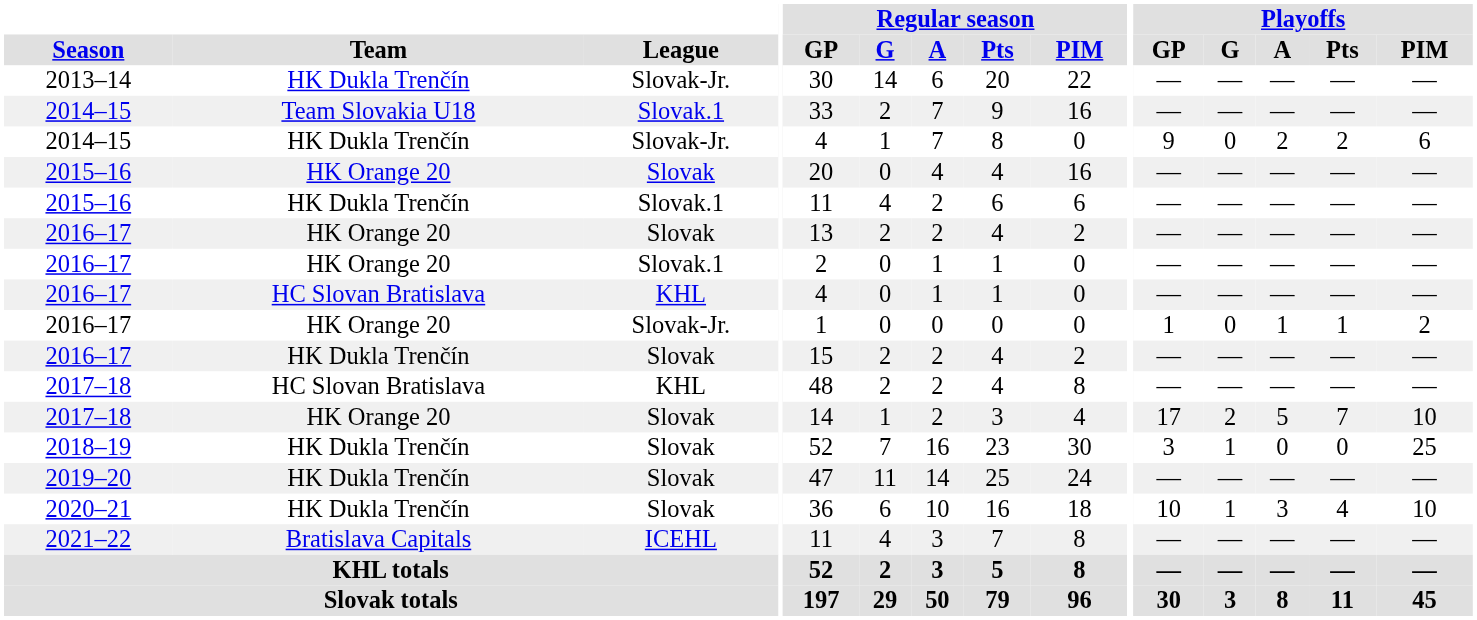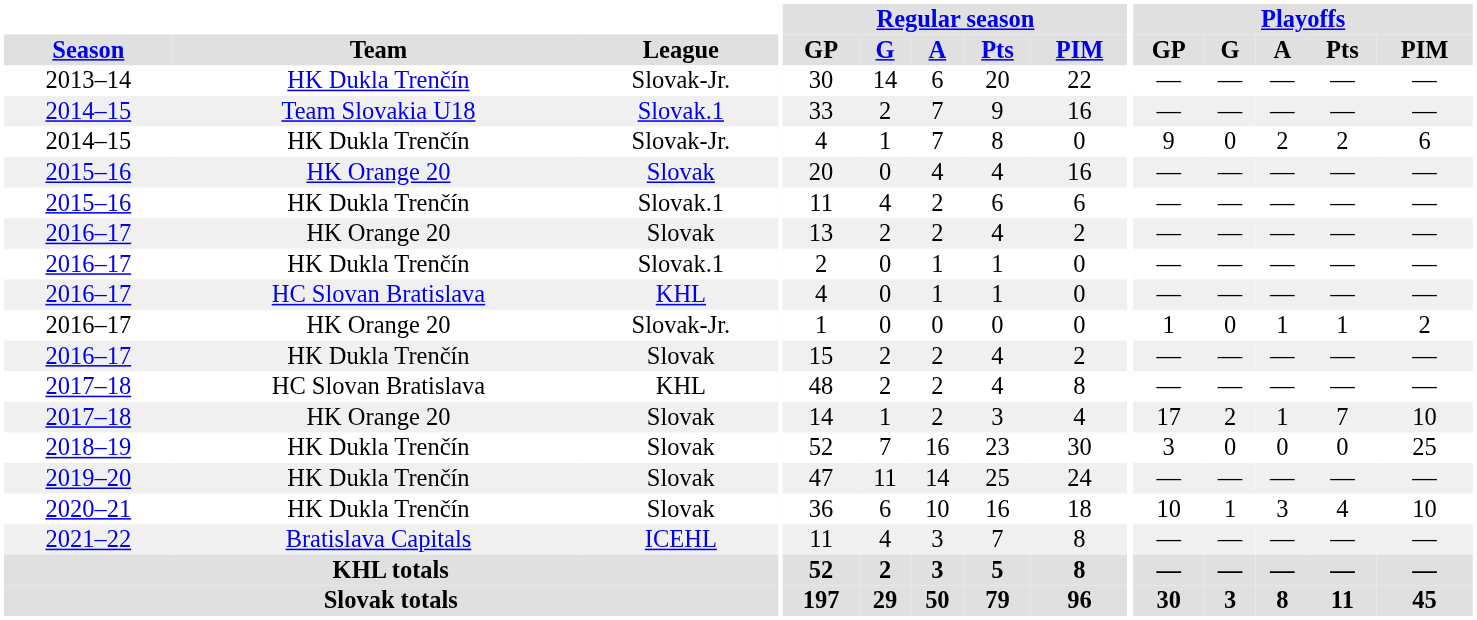2016–17 / Slovak.1 | Team: HK Orange 20 -> HK Dukla Trenčín
2017–18 / Slovak | Playoffs / A: 5 -> 1
2018–19 | Playoffs / G: 1 -> 0
